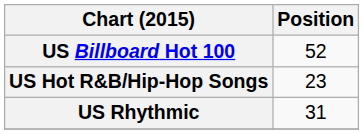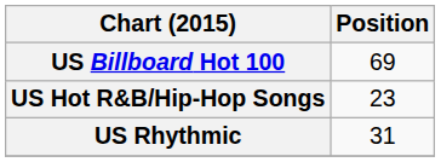US Billboard Hot 100 | Position: 52 -> 69
